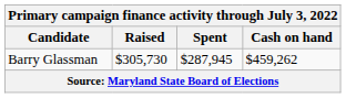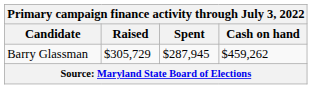Barry Glassman | Raised: $305,730 -> $305,729
